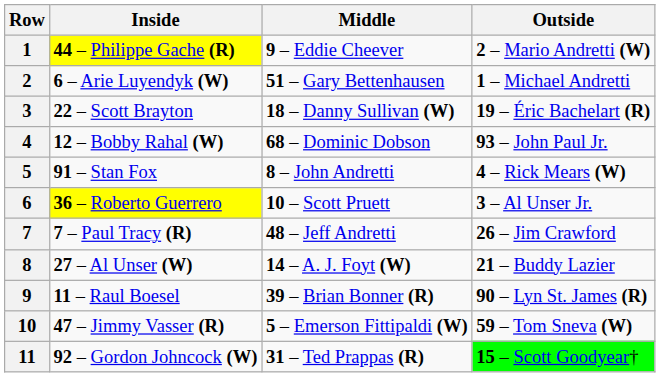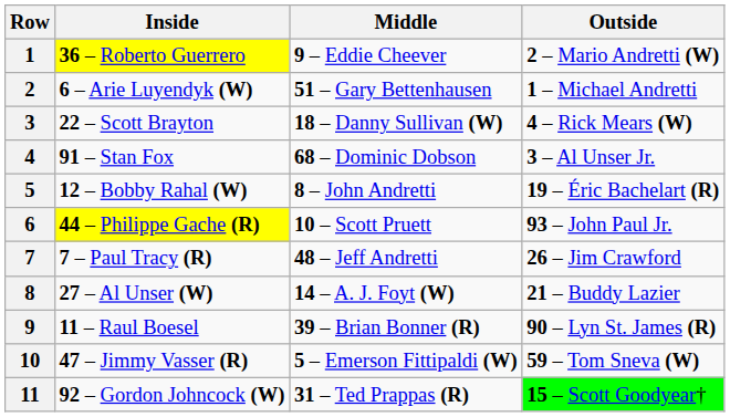1 | Inside: 44 – Philippe Gache (R) -> 36 – Roberto Guerrero
3 | Outside: 19 – Éric Bachelart (R) -> 4 – Rick Mears (W)
4 | Inside: 12 – Bobby Rahal (W) -> 91 – Stan Fox
4 | Outside: 93 – John Paul Jr. -> 3 – Al Unser Jr.
5 | Inside: 91 – Stan Fox -> 12 – Bobby Rahal (W)
5 | Outside: 4 – Rick Mears (W) -> 19 – Éric Bachelart (R)
6 | Inside: 36 – Roberto Guerrero -> 44 – Philippe Gache (R)
6 | Outside: 3 – Al Unser Jr. -> 93 – John Paul Jr.
